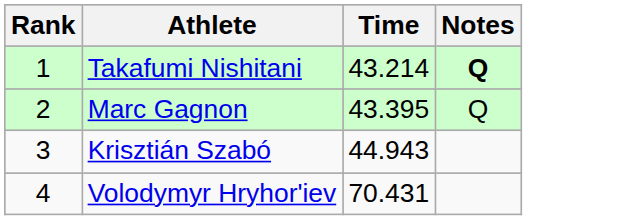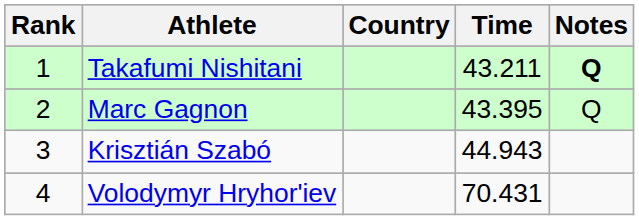+ column: Country
Takafumi Nishitani | Time: 43.214 -> 43.211
